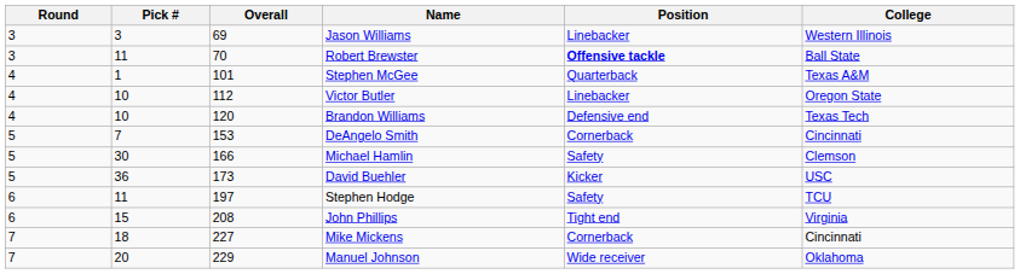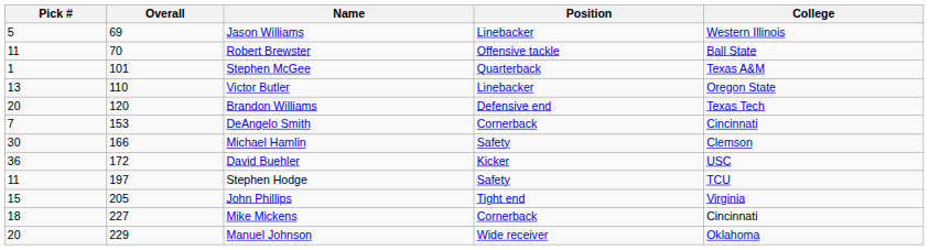- column: Round | 3 | 3 | 4 | 4 | 4 | 5 | 5 | 5 | 6 | 6 | 7 | 7
Jason Williams | Pick #: 3 -> 5
Robert Brewster | Position: bold -> normal
Victor Butler | Pick #: 10 -> 13
Victor Butler | Overall: 112 -> 110
Brandon Williams | Pick #: 10 -> 20
David Buehler | Overall: 173 -> 172
John Phillips | Overall: 208 -> 205
